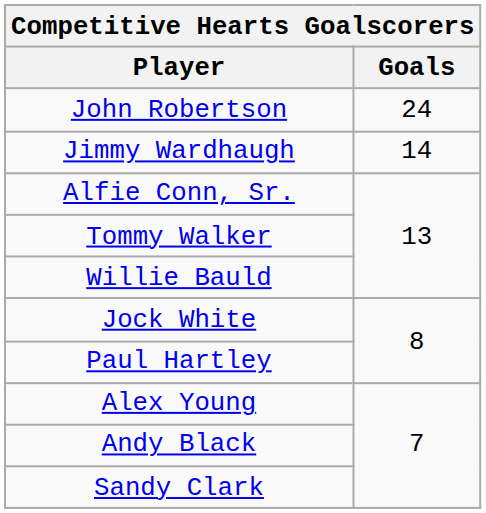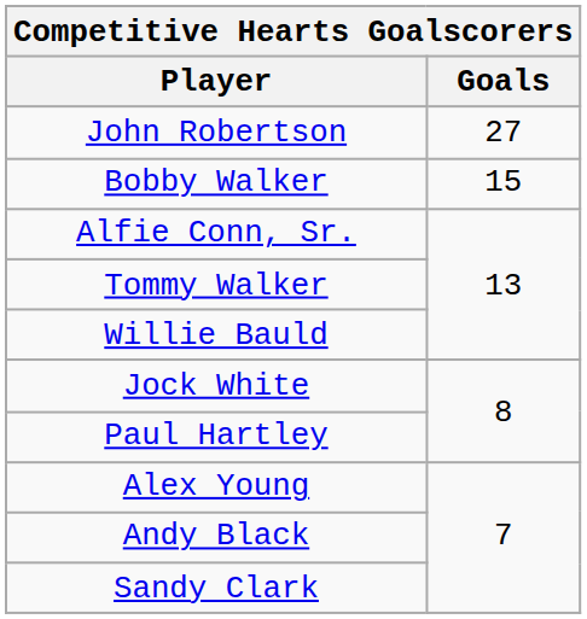John Robertson | Goals: 24 -> 27
+ row: Bobby Walker | 15
- row: Jimmy Wardhaugh | 14
